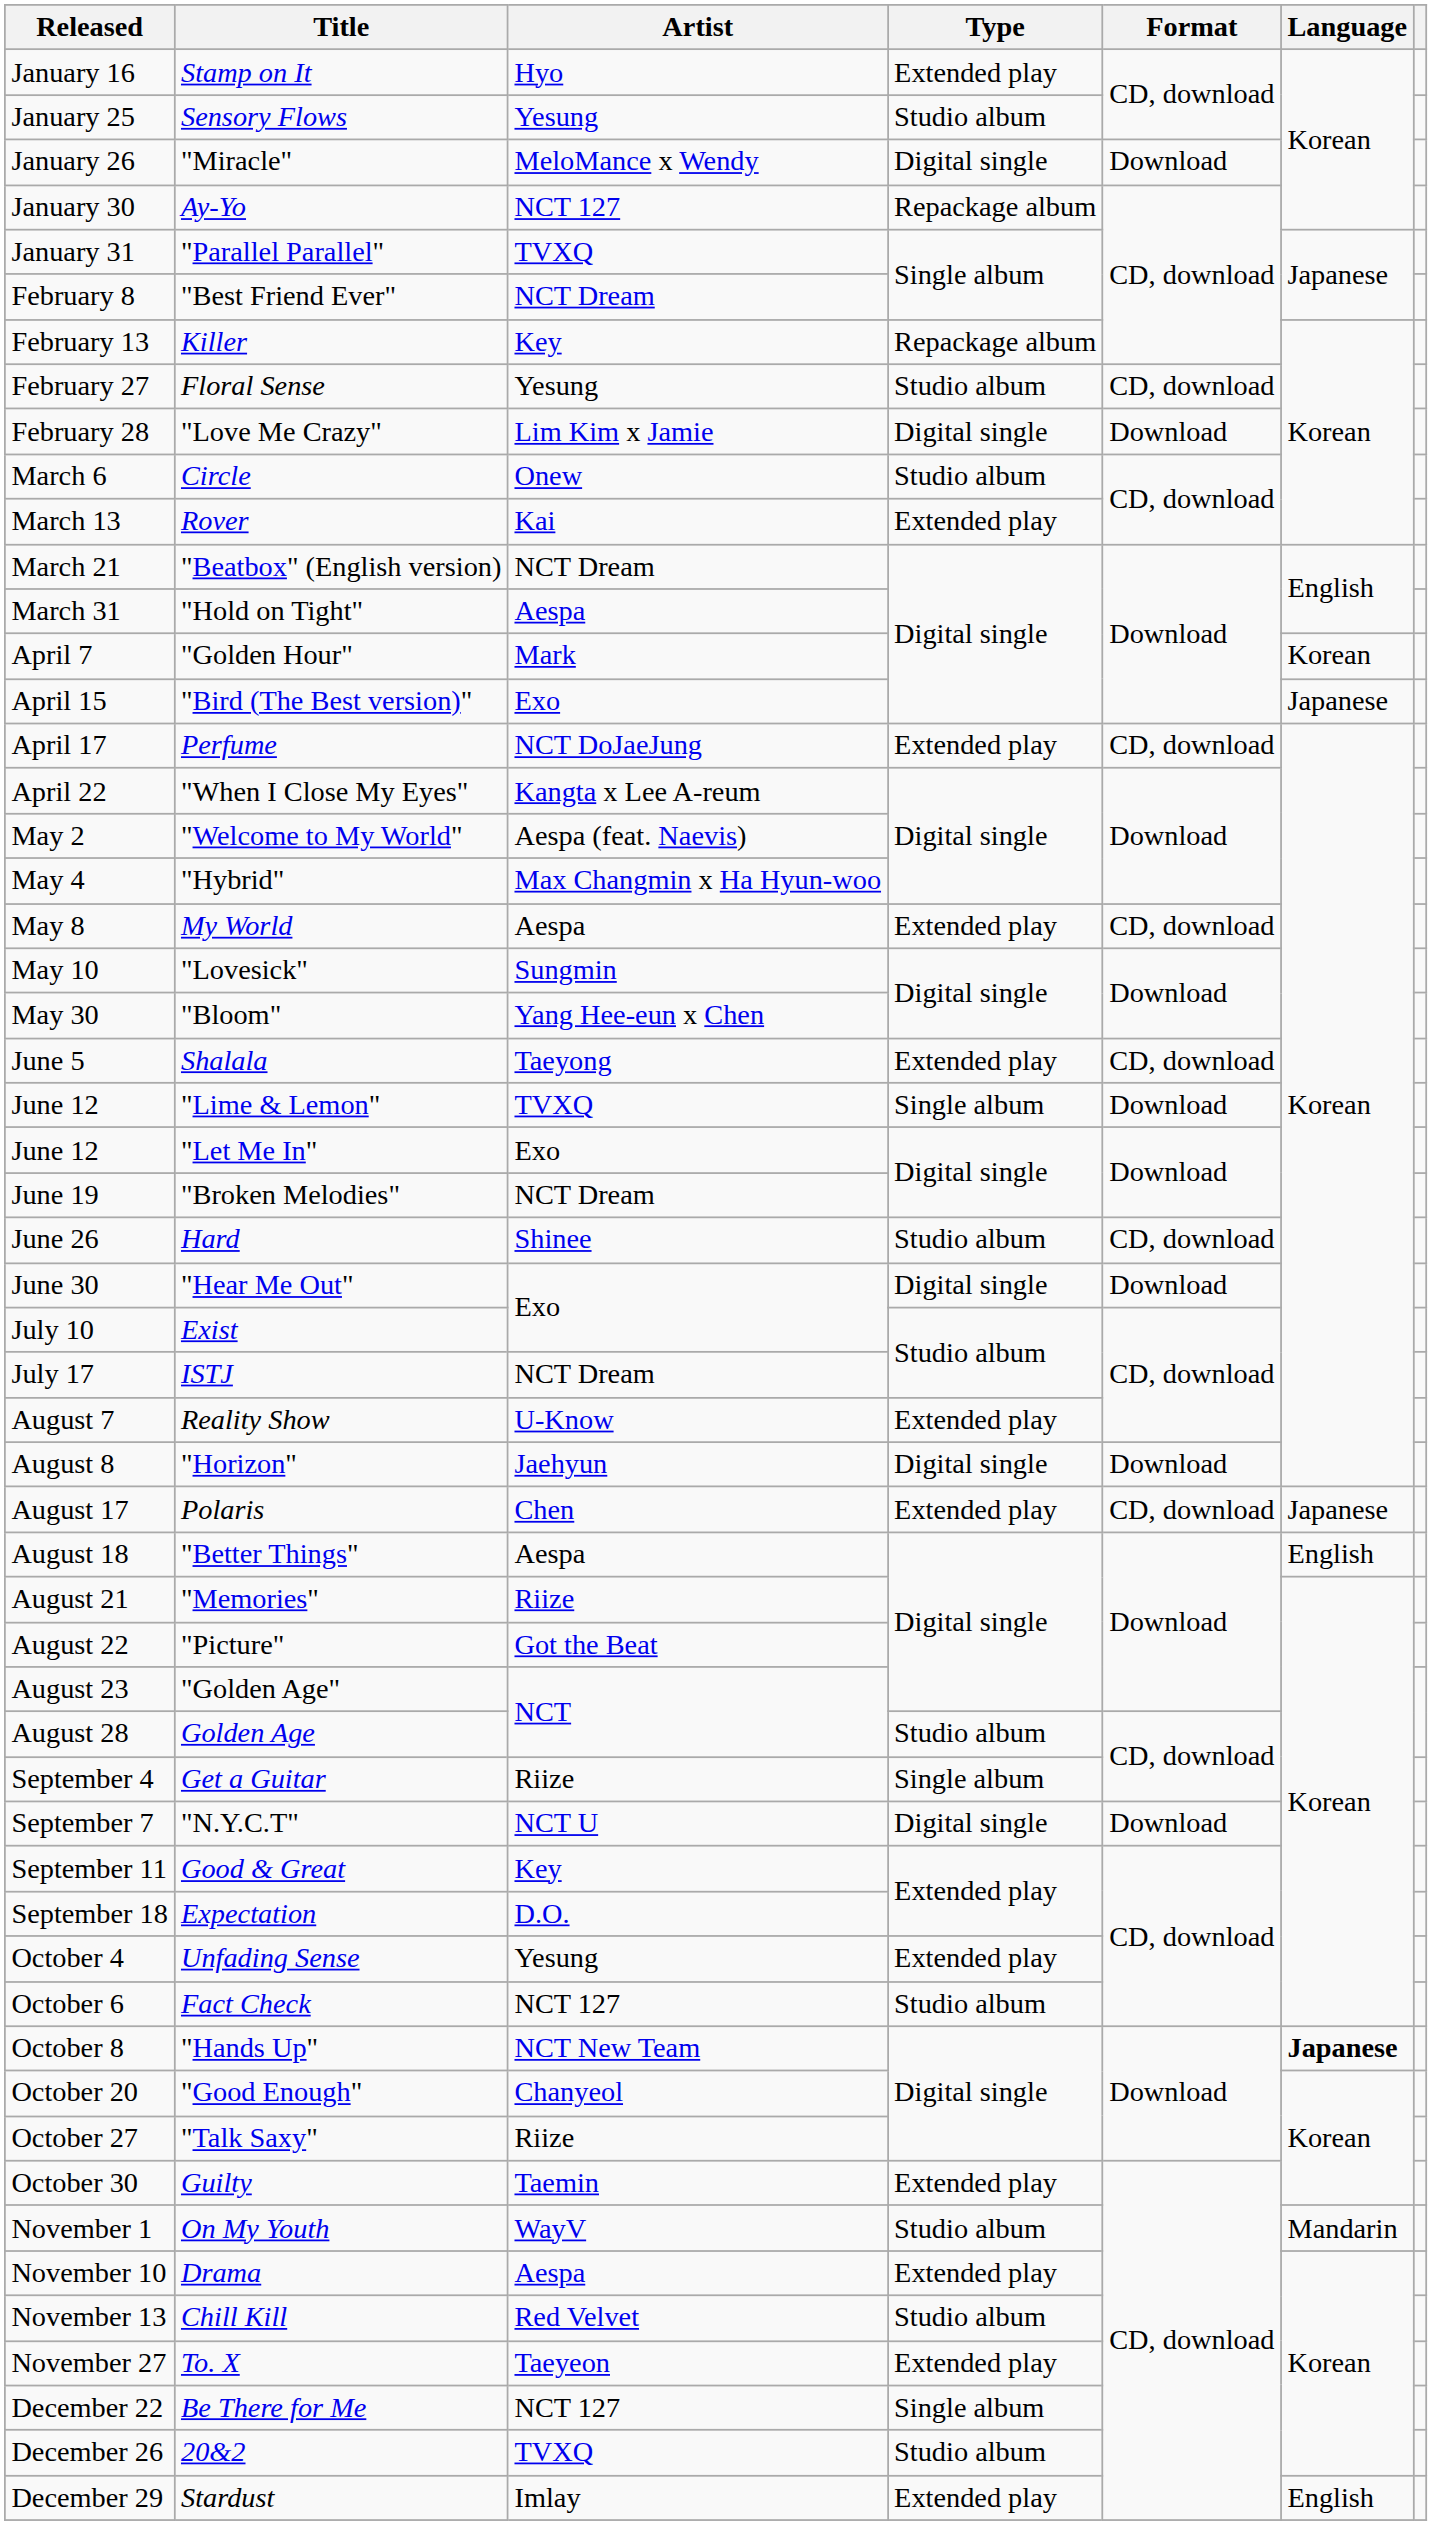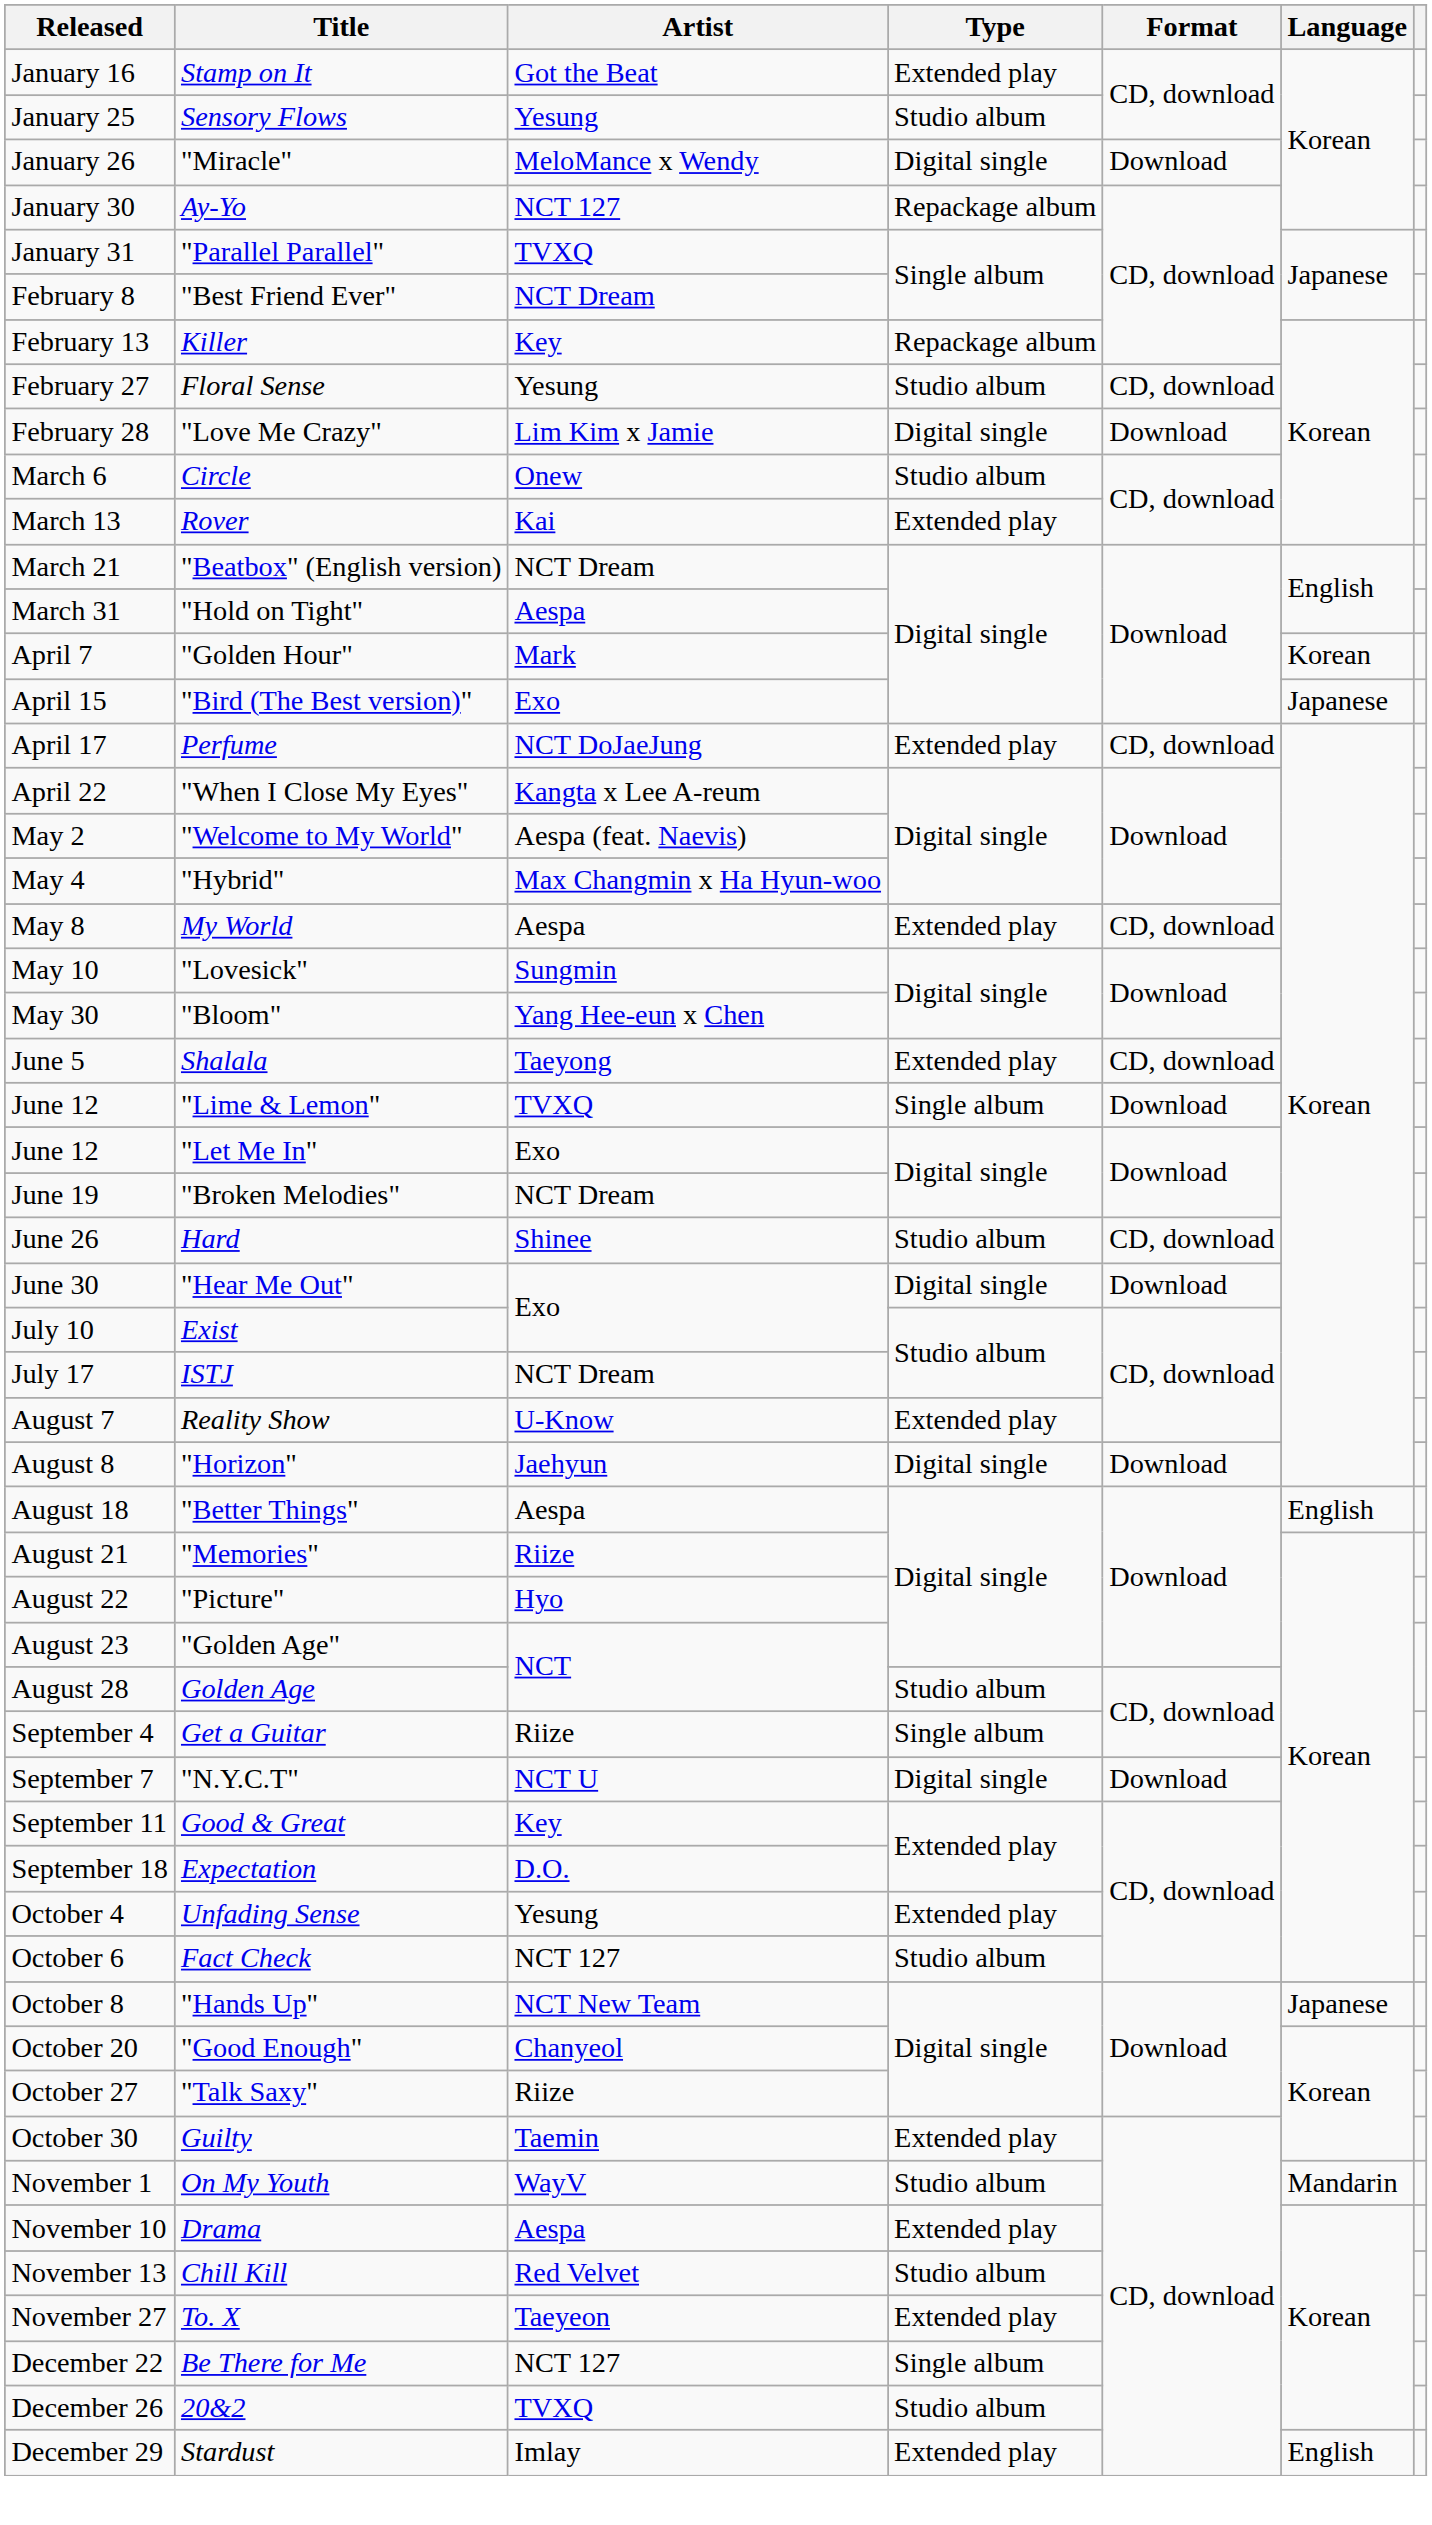Stamp on It | Artist: Hyo -> Got the Beat
- row: August 17 | Polaris | Chen | Extended play | CD, download | Japanese
"Picture" | Artist: Got the Beat -> Hyo
"Hands Up" | Language: bold -> normal
